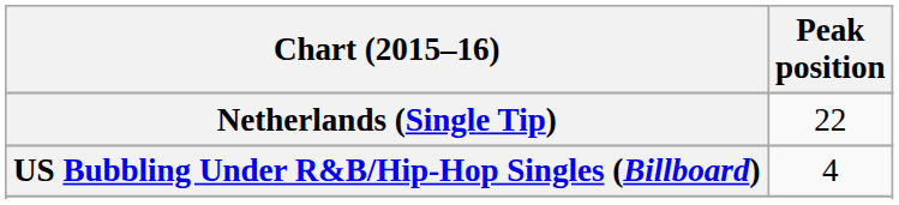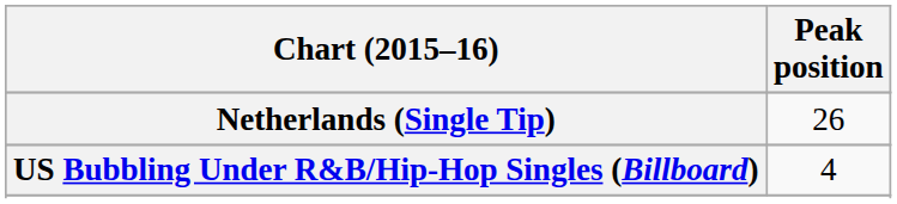Netherlands (Single Tip) | Peak position: 22 -> 26
